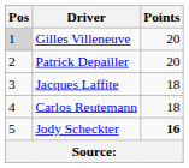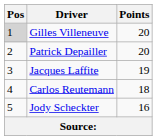Jacques Laffite | Points: 18 -> 19
Jody Scheckter | Points: bold -> normal
